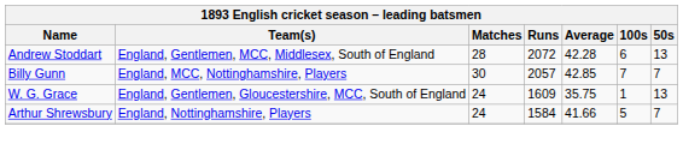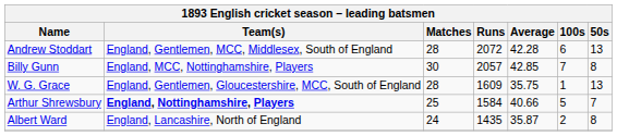Billy Gunn | 50s: 7 -> 8
W. G. Grace | Matches: 24 -> 28
Arthur Shrewsbury | Team(s): normal -> bold
Arthur Shrewsbury | Matches: 24 -> 25
Arthur Shrewsbury | Average: 41.66 -> 40.66
+ row: Albert Ward | England, Lancashire, North of England | 24 | 1435 | 35.87 | 2 | 8
